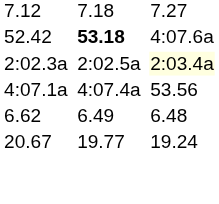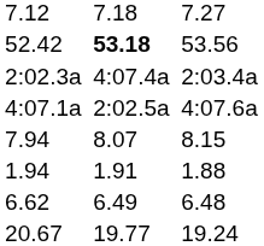52.42 | column 7: 4:07.6a -> 53.56
2:02.3a | column 5: 2:02.5a -> 4:07.4a
2:02.3a | column 7: lightyellow background -> no background
4:07.1a | column 5: 4:07.4a -> 2:02.5a
4:07.1a | column 7: 53.56 -> 4:07.6a
+ row: 7.94 | 8.07 | 8.15
+ row: 1.94 | 1.91 | 1.88
